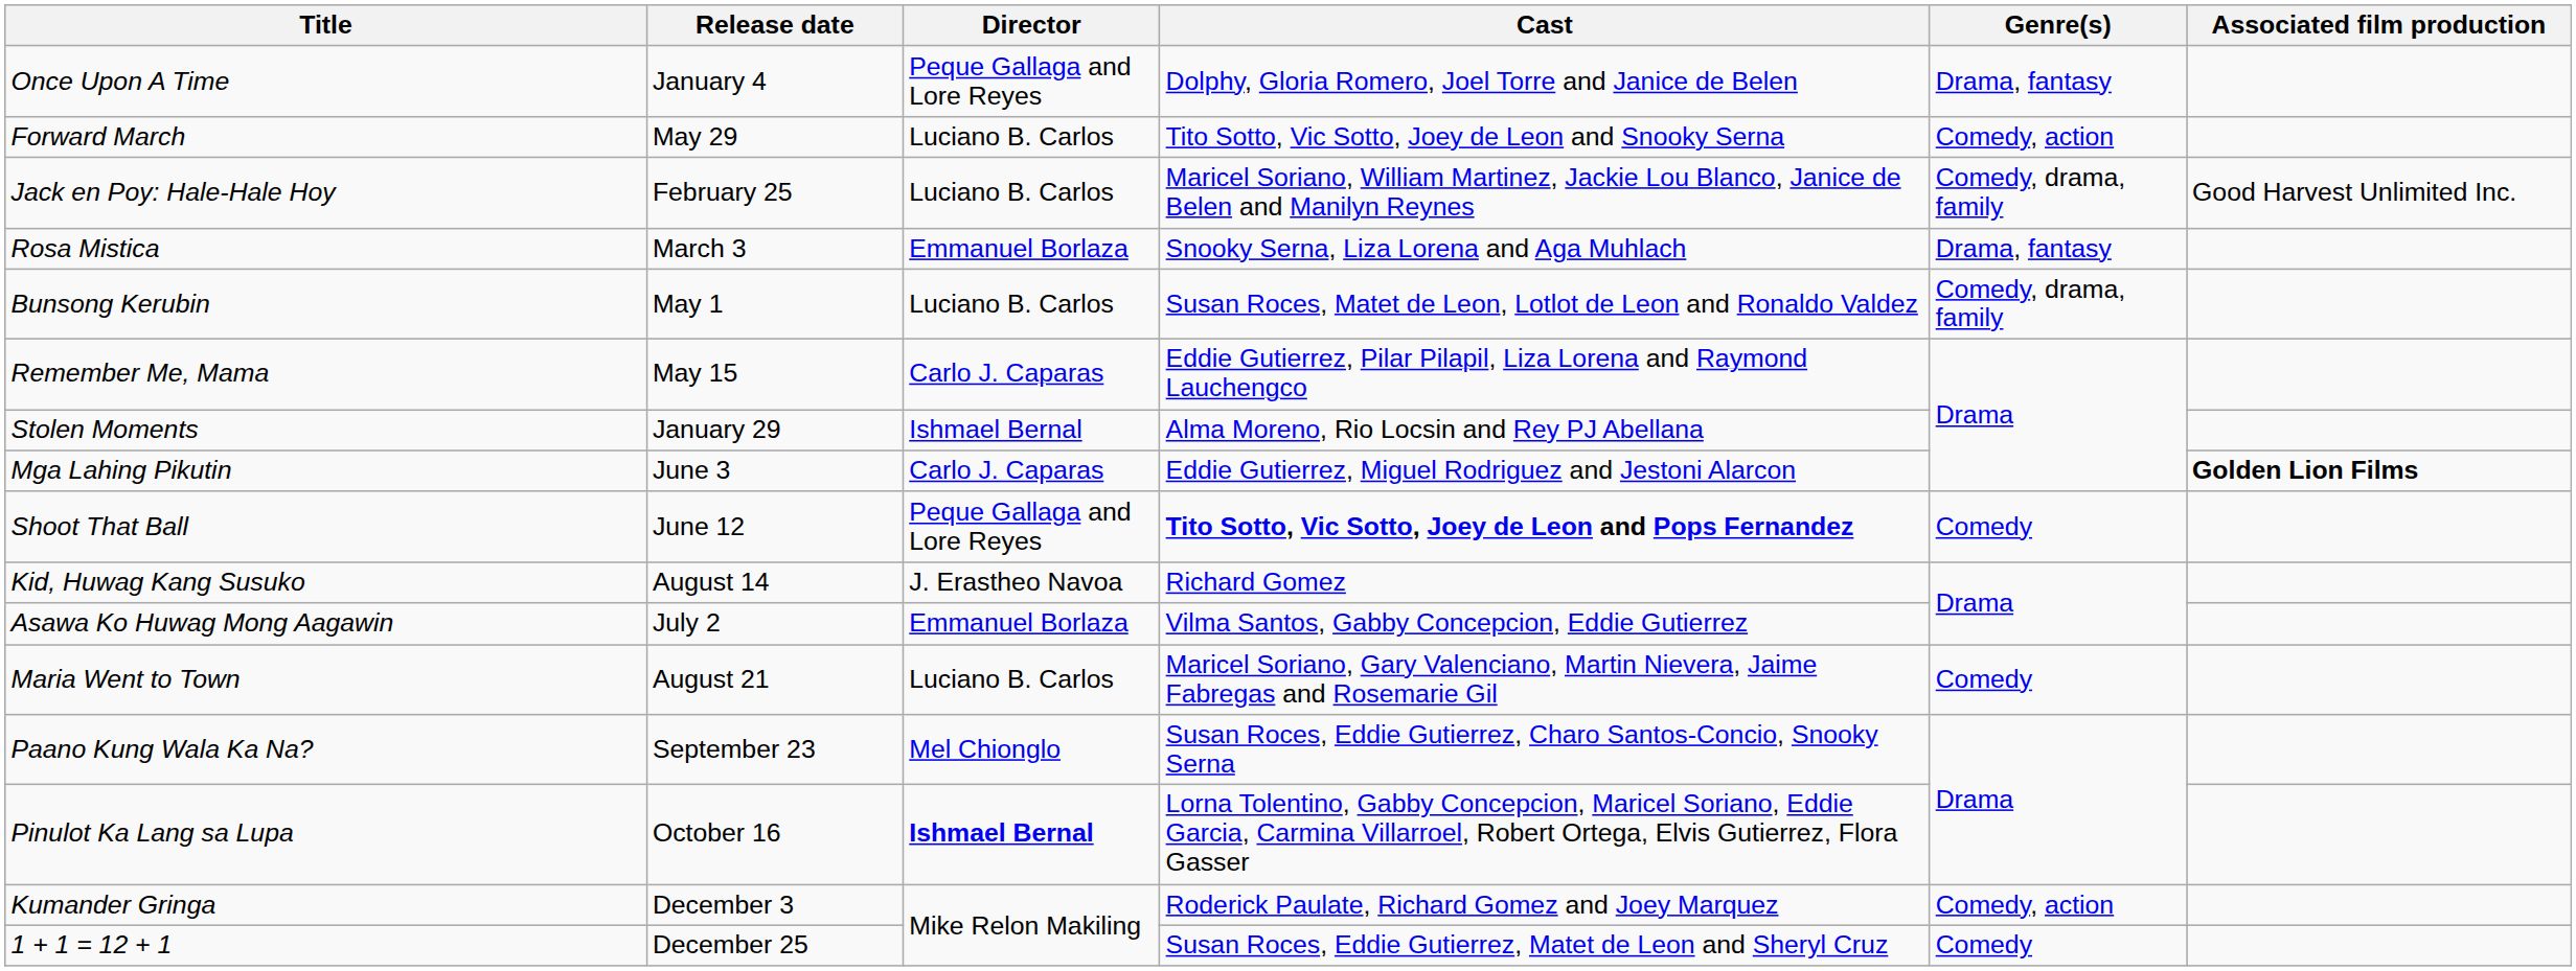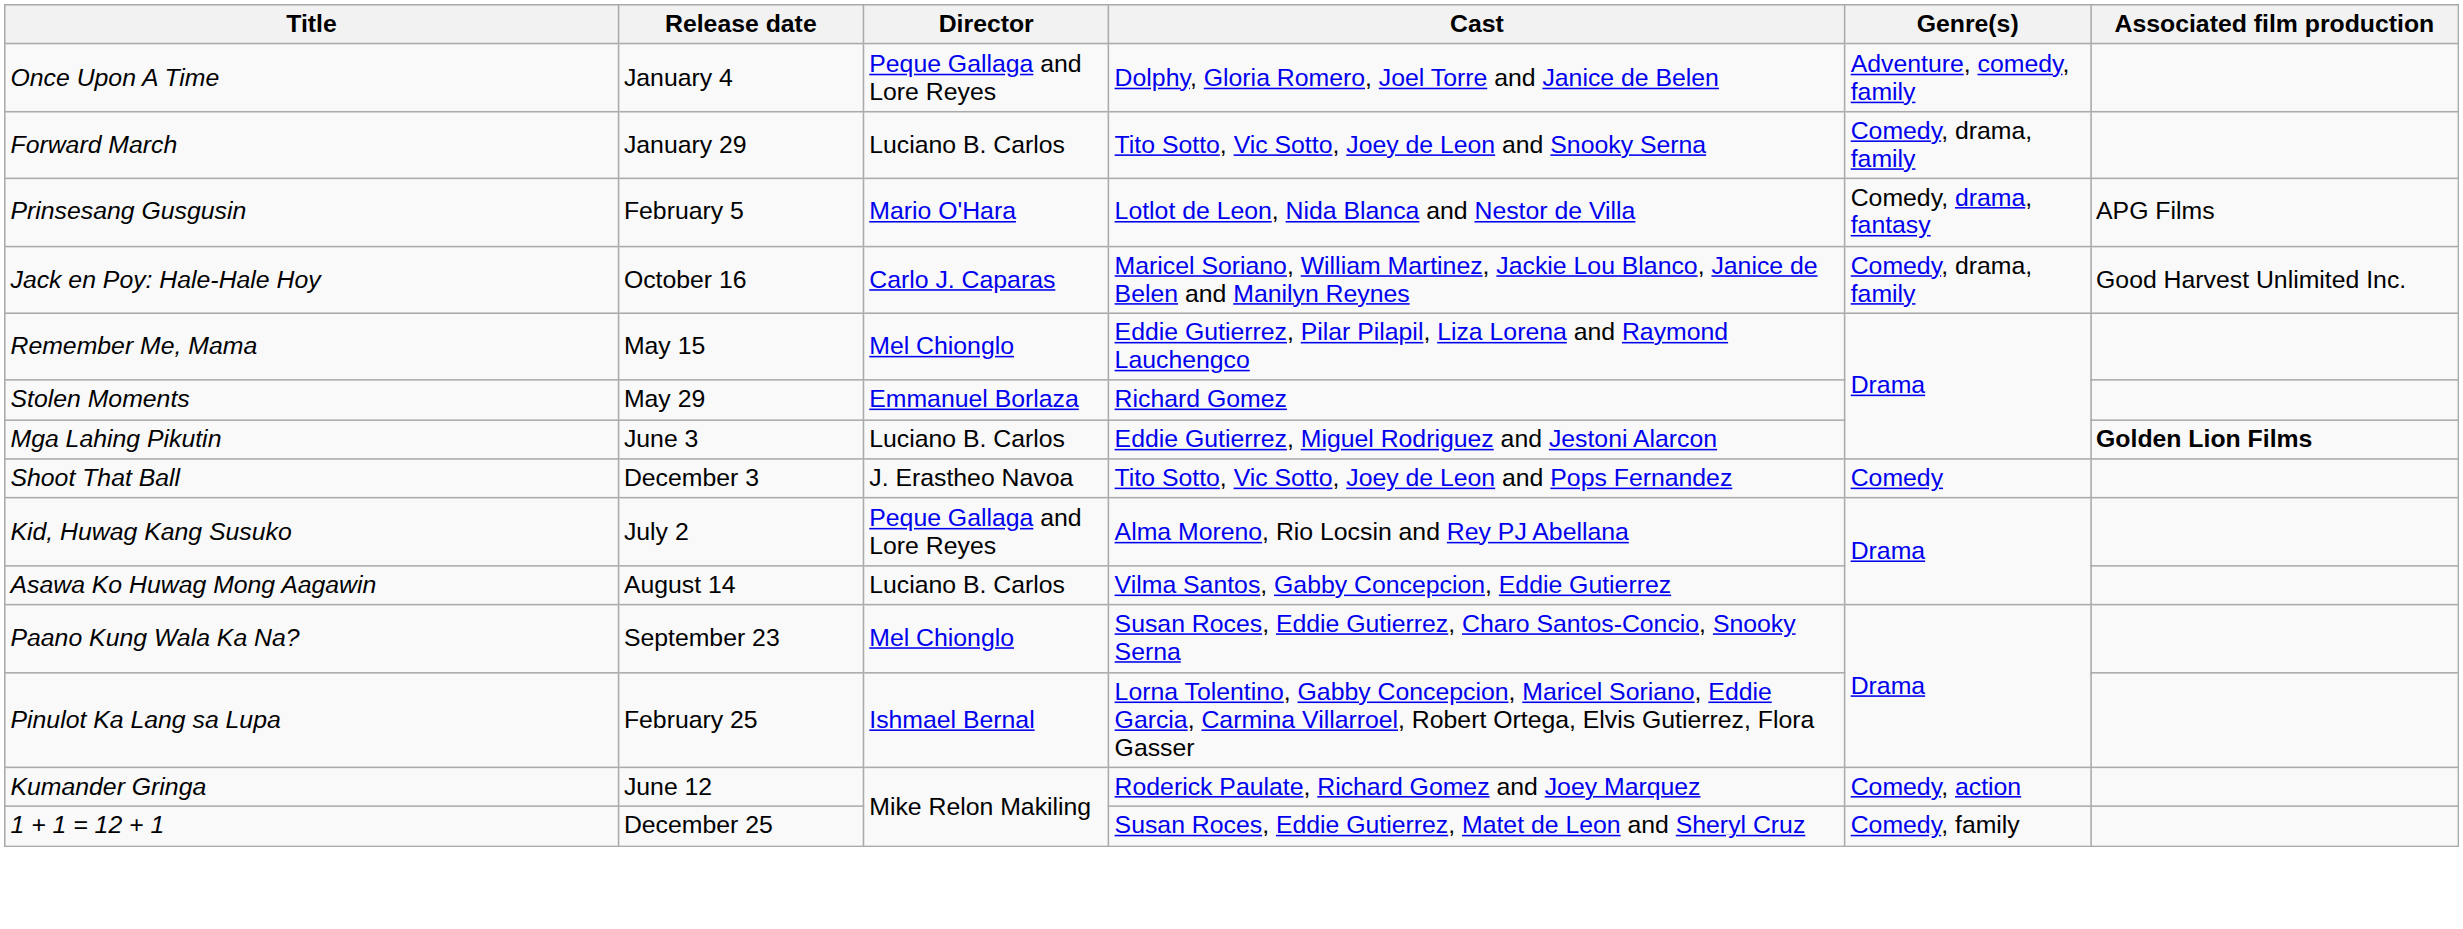Once Upon A Time | Genre(s): Drama, fantasy -> Adventure, comedy, family
Forward March | Release date: May 29 -> January 29
Forward March | Genre(s): Comedy, action -> Comedy, drama, family
+ row: Prinsesang Gusgusin | February 5 | Mario O'Hara | Lotlot de Leon, Nida Blanca and Nestor de Villa | Comedy, drama, fantasy | APG Films
Jack en Poy: Hale-Hale Hoy | Release date: February 25 -> October 16
Jack en Poy: Hale-Hale Hoy | Director: Luciano B. Carlos -> Carlo J. Caparas
- row: Rosa Mistica | March 3 | Emmanuel Borlaza | Snooky Serna, Liza Lorena and Aga Muhlach | Drama, fantasy
- row: Bunsong Kerubin | May 1 | Luciano B. Carlos | Susan Roces, Matet de Leon, Lotlot de Leon and Ronaldo Valdez | Comedy, drama, family
Remember Me, Mama | Director: Carlo J. Caparas -> Mel Chionglo
Stolen Moments | Release date: January 29 -> May 29
Stolen Moments | Director: Ishmael Bernal -> Emmanuel Borlaza
Stolen Moments | Cast: Alma Moreno, Rio Locsin and Rey PJ Abellana -> Richard Gomez
Mga Lahing Pikutin | Director: Carlo J. Caparas -> Luciano B. Carlos
Shoot That Ball | Release date: June 12 -> December 3
Shoot That Ball | Director: Peque Gallaga and Lore Reyes -> J. Erastheo Navoa
Shoot That Ball | Cast: bold -> normal
Kid, Huwag Kang Susuko | Release date: August 14 -> July 2
Kid, Huwag Kang Susuko | Director: J. Erastheo Navoa -> Peque Gallaga and Lore Reyes
Kid, Huwag Kang Susuko | Cast: Richard Gomez -> Alma Moreno, Rio Locsin and Rey PJ Abellana
Asawa Ko Huwag Mong Aagawin | Release date: July 2 -> August 14
Asawa Ko Huwag Mong Aagawin | Director: Emmanuel Borlaza -> Luciano B. Carlos
- row: Maria Went to Town | August 21 | Luciano B. Carlos | Maricel Soriano, Gary Valenciano, Martin Nievera, Jaime Fabregas and Rosemarie Gil | Comedy
Pinulot Ka Lang sa Lupa | Release date: October 16 -> February 25
Pinulot Ka Lang sa Lupa | Director: bold -> normal
Kumander Gringa | Release date: December 3 -> June 12
1 + 1 = 12 + 1 | Genre(s): Comedy -> Comedy, family
